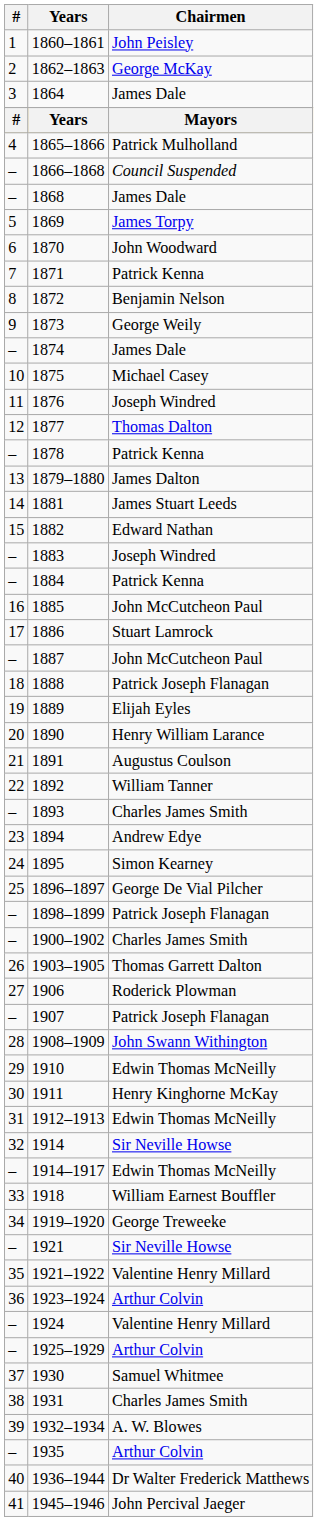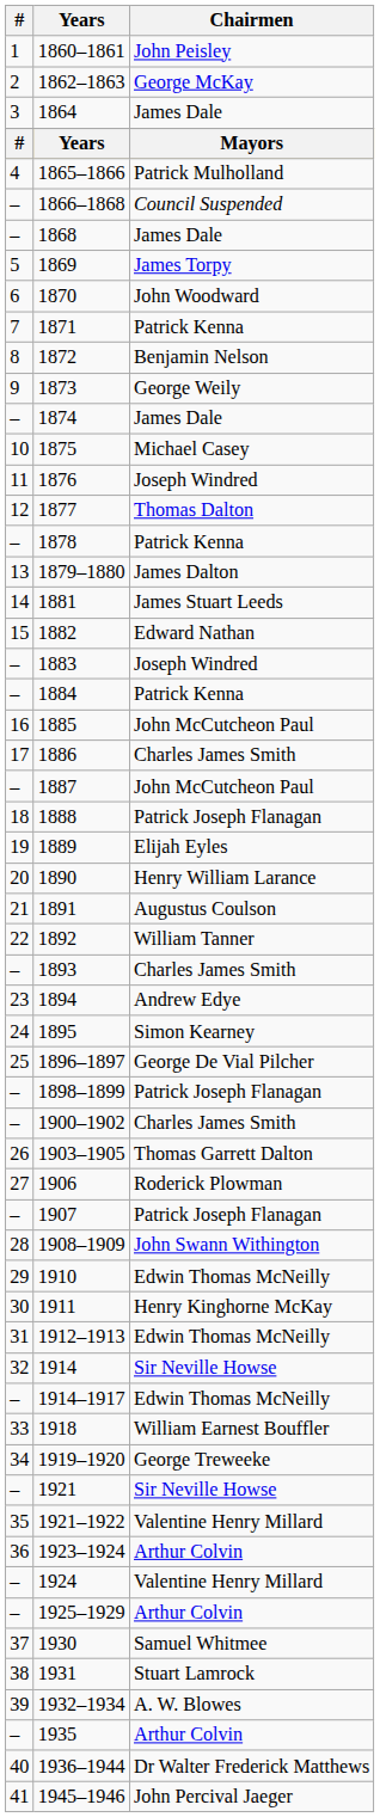1886 | Chairmen: Stuart Lamrock -> Charles James Smith
1931 | Chairmen: Charles James Smith -> Stuart Lamrock
